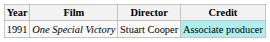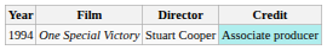One Special Victory | Year: 1991 -> 1994
